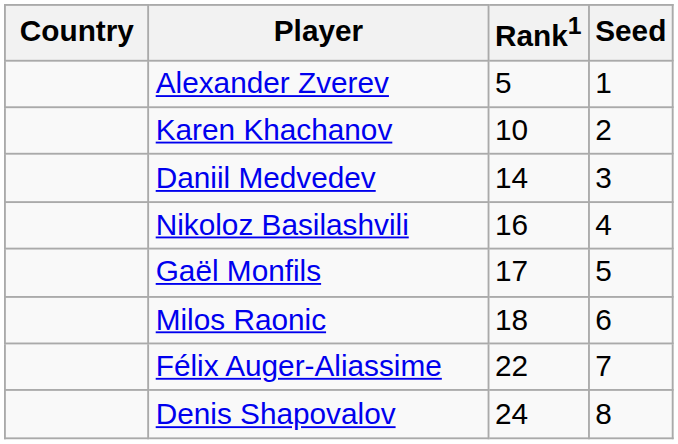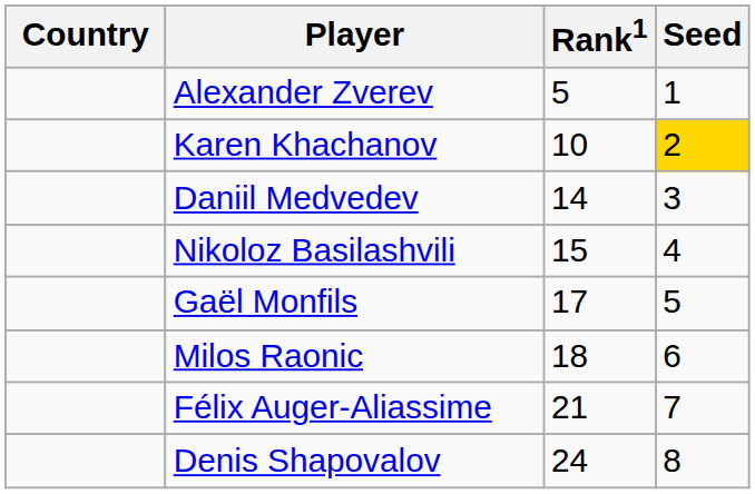Karen Khachanov | Seed: no background -> gold background
Nikoloz Basilashvili | Rank1: 16 -> 15
Félix Auger-Aliassime | Rank1: 22 -> 21
